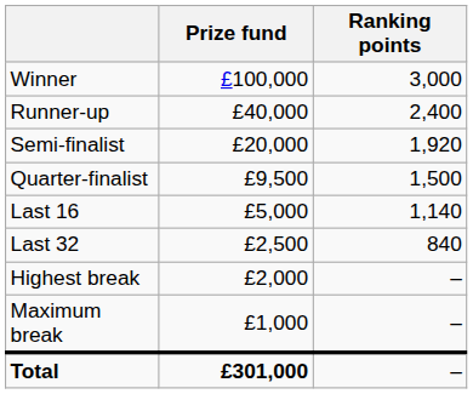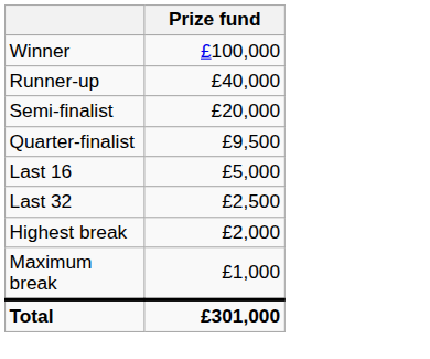- column: Ranking points | 3,000 | 2,400 | 1,920 | 1,500 | 1,140 | 840 | – | – | –
